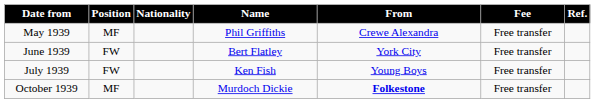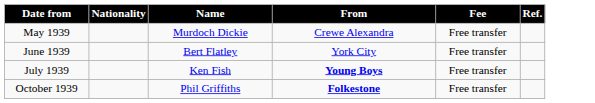- column: Position | MF | FW | FW | MF
May 1939 | Name: Phil Griffiths -> Murdoch Dickie
July 1939 | From: normal -> bold
October 1939 | Name: Murdoch Dickie -> Phil Griffiths
